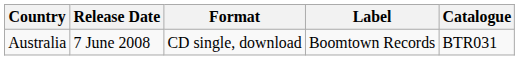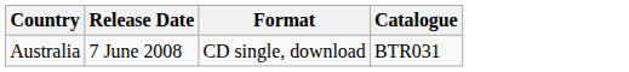- column: Label | Boomtown Records
